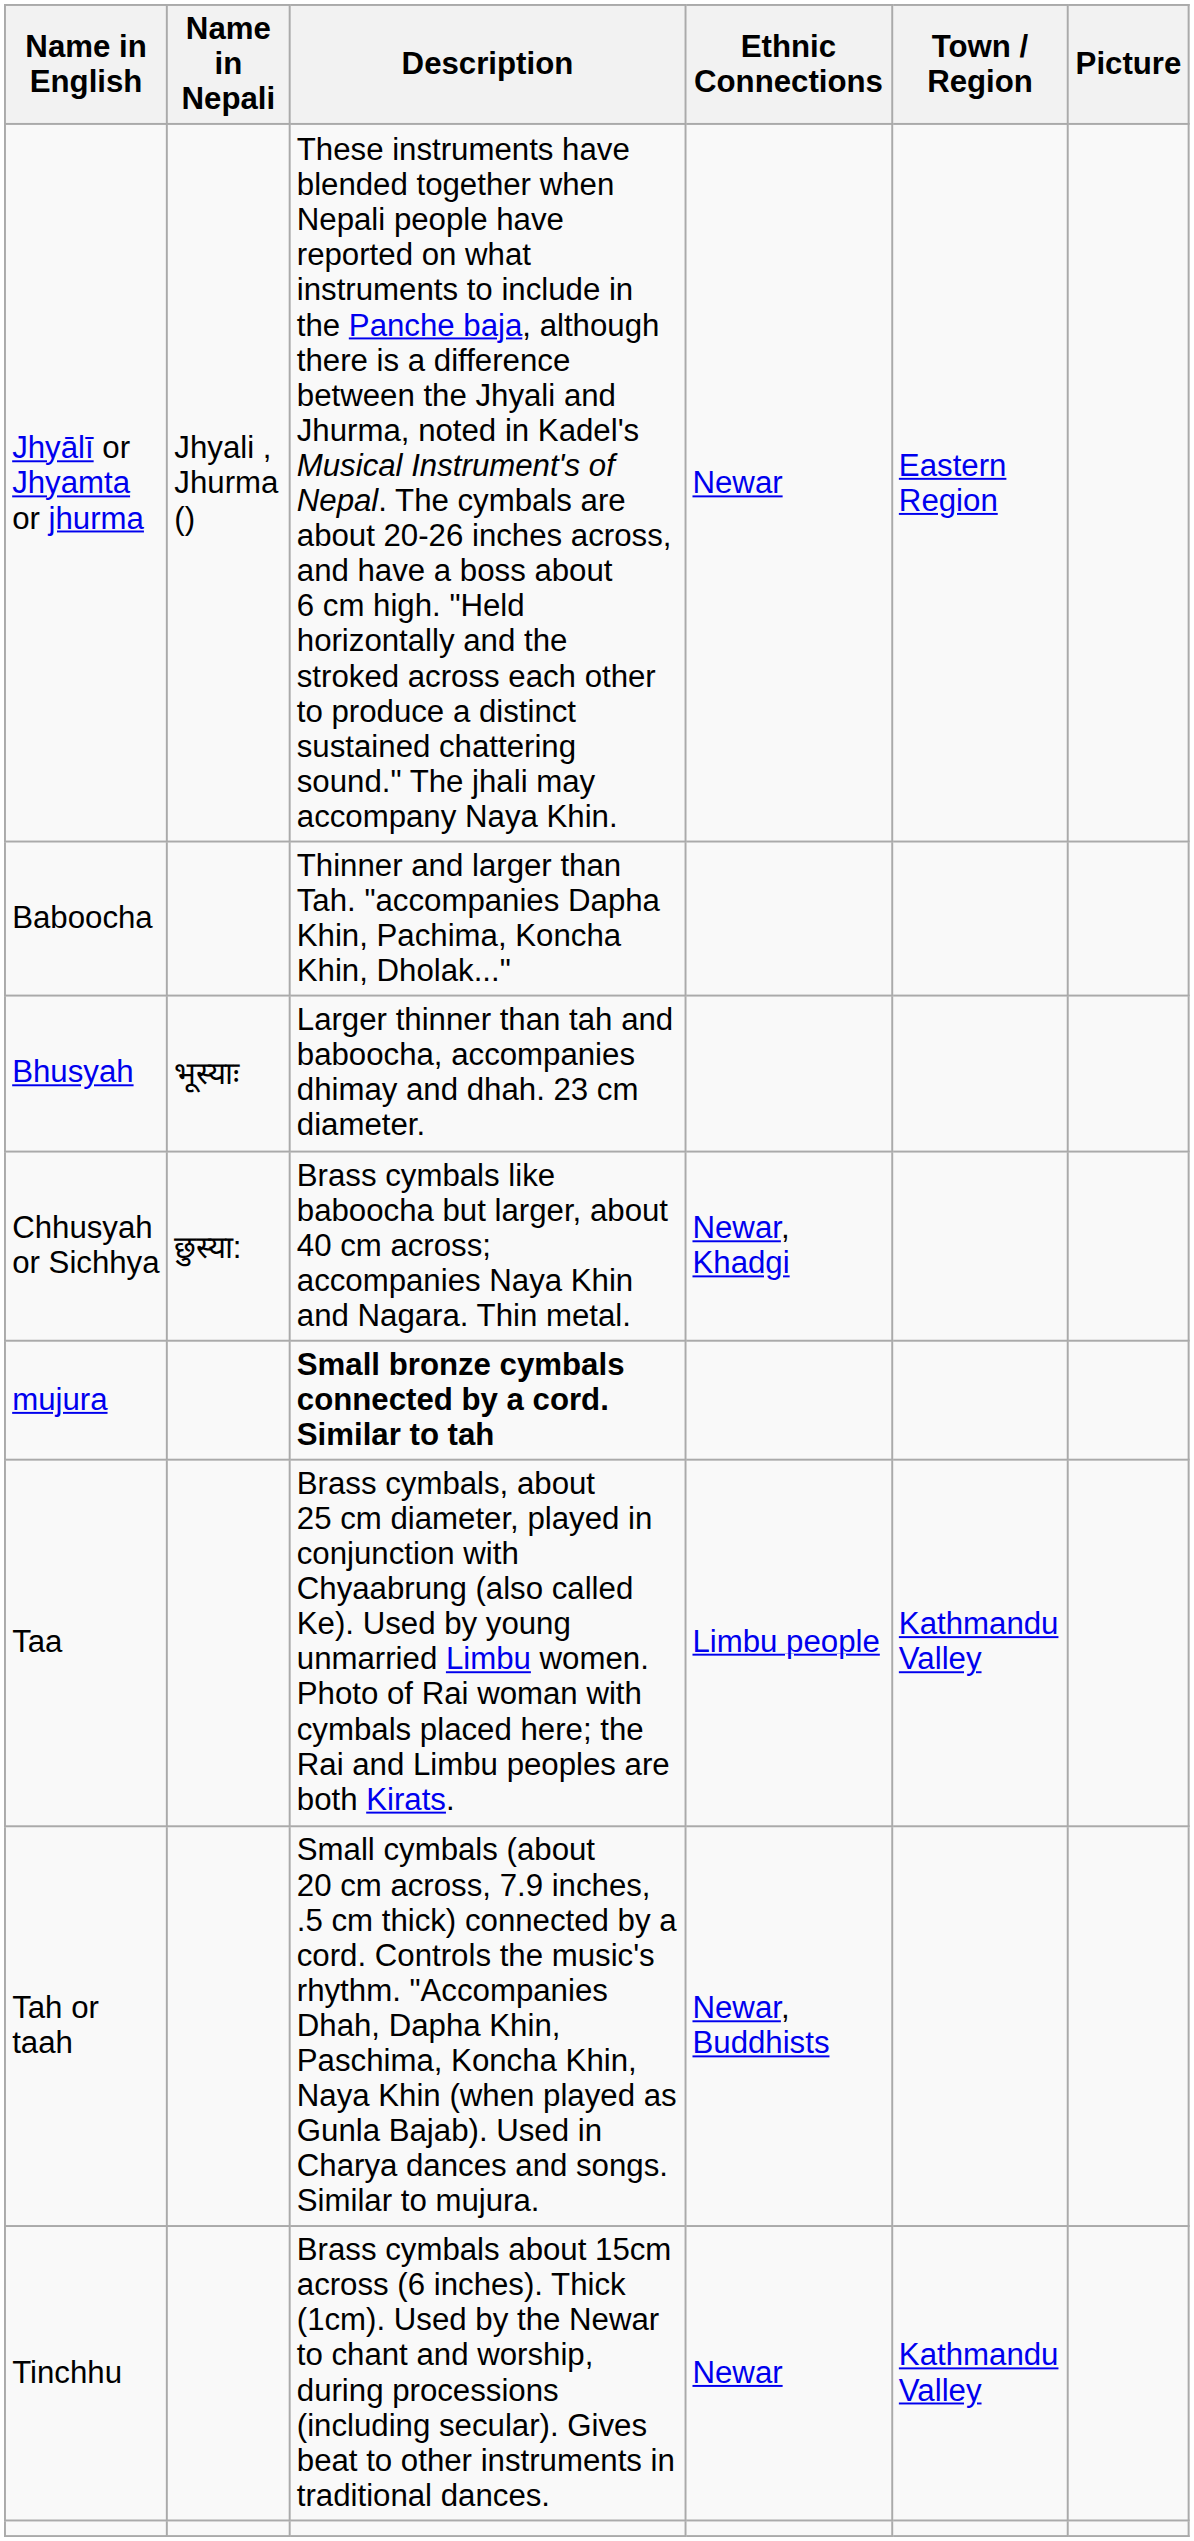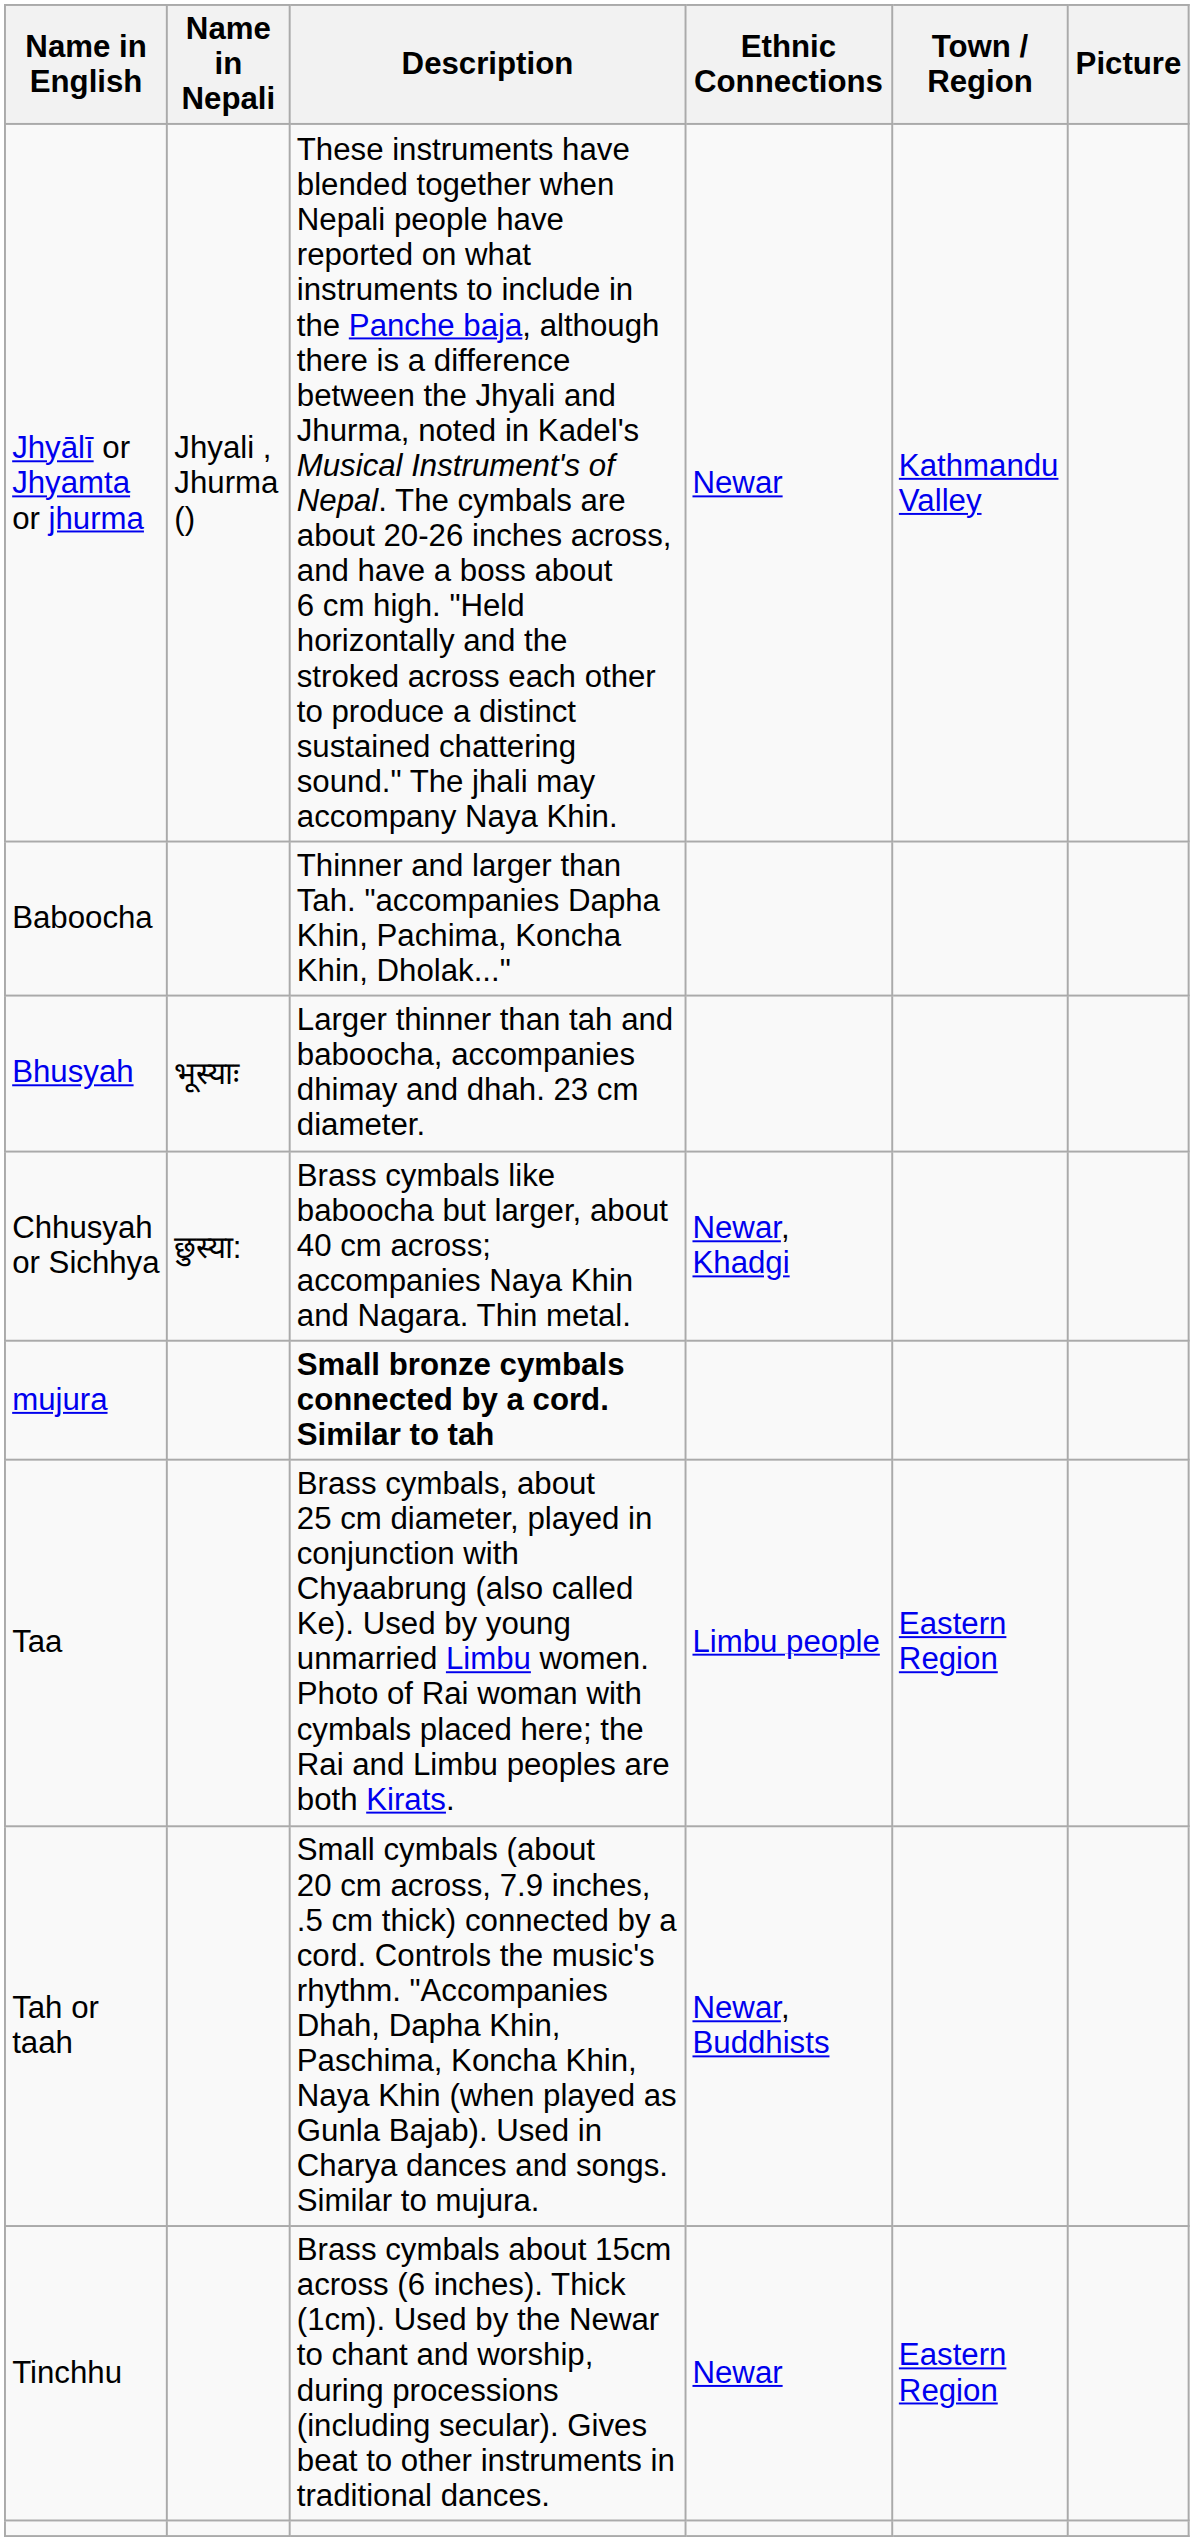Jhyālī or Jhyamta or jhurma | Town / Region: Eastern Region -> Kathmandu Valley
Taa | Town / Region: Kathmandu Valley -> Eastern Region
Tinchhu | Town / Region: Kathmandu Valley -> Eastern Region
